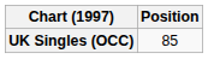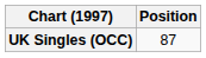UK Singles (OCC) | Position: 85 -> 87
